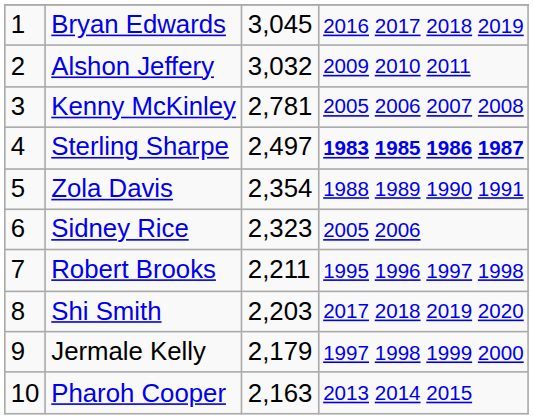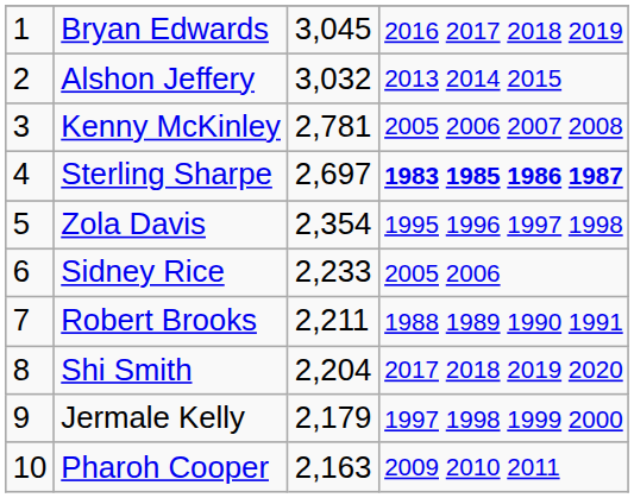Alshon Jeffery | column 4: 2009 2010 2011 -> 2013 2014 2015
Sterling Sharpe | column 3: 2,497 -> 2,697
Zola Davis | column 4: 1988 1989 1990 1991 -> 1995 1996 1997 1998
Sidney Rice | column 3: 2,323 -> 2,233
Robert Brooks | column 4: 1995 1996 1997 1998 -> 1988 1989 1990 1991
Shi Smith | column 3: 2,203 -> 2,204
Pharoh Cooper | column 4: 2013 2014 2015 -> 2009 2010 2011
